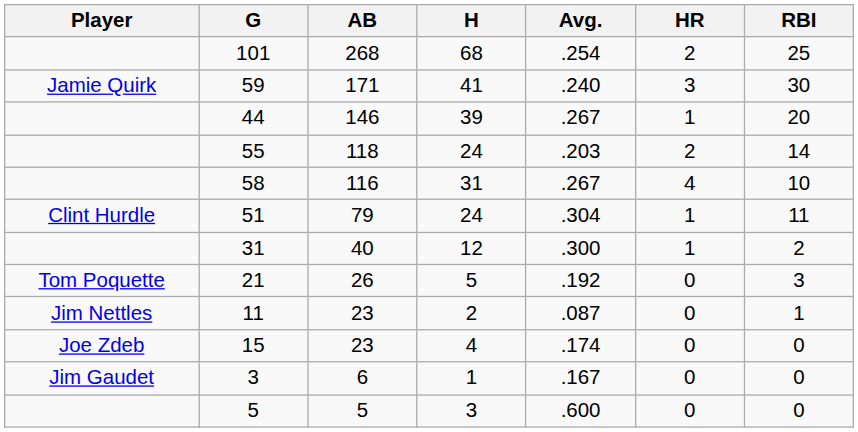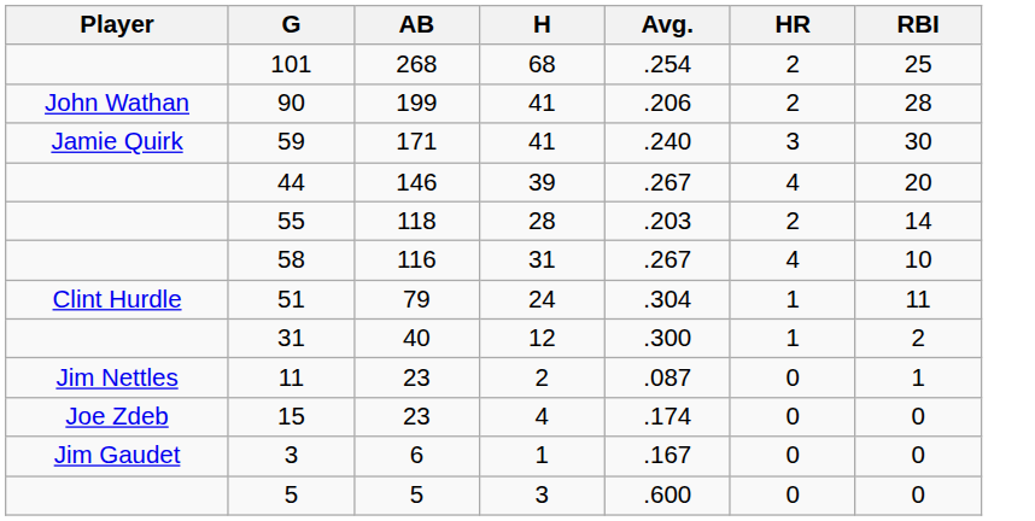+ row: John Wathan | 90 | 199 | 41 | .206 | 2 | 28
44 | HR: 1 -> 4
55 | H: 24 -> 28
- row: Tom Poquette | 21 | 26 | 5 | .192 | 0 | 3
